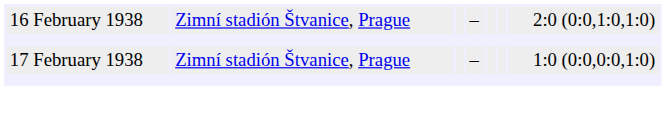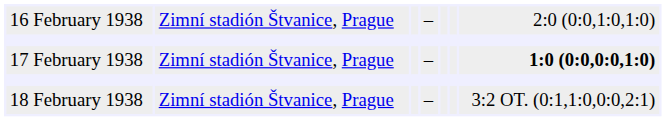17 February 1938 | column 7: normal -> bold
+ row: 18 February 1938 | Zimní stadión Štvanice, Prague | – | 3:2 OT. (0:1,1:0,0:0,2:1)
